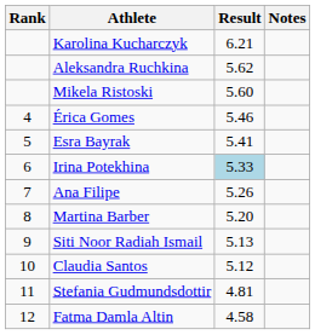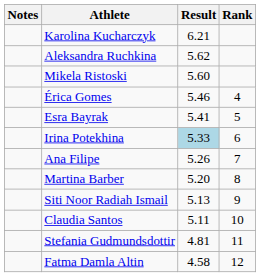columns swapped: Rank <-> Notes
Claudia Santos | Result: 5.12 -> 5.11
